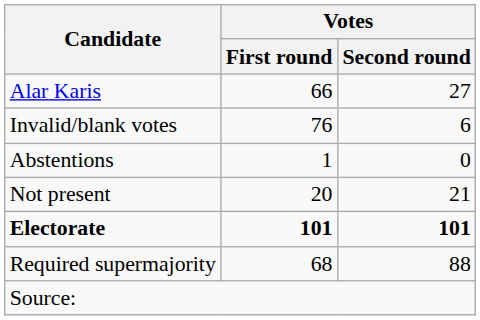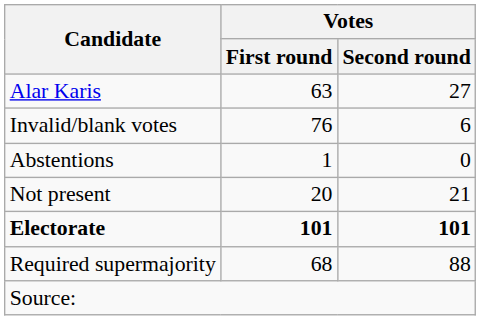Alar Karis | Votes / First round: 66 -> 63
